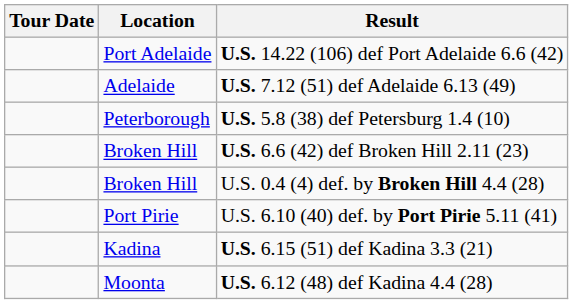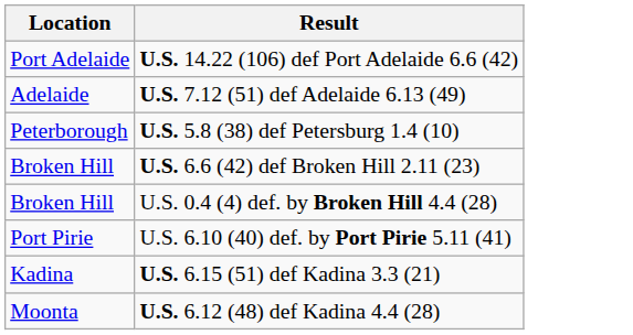- column: Tour Date
